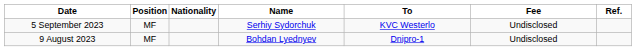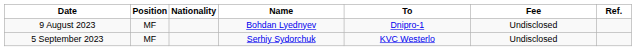rows swapped: 9 August 2023 <-> 5 September 2023
